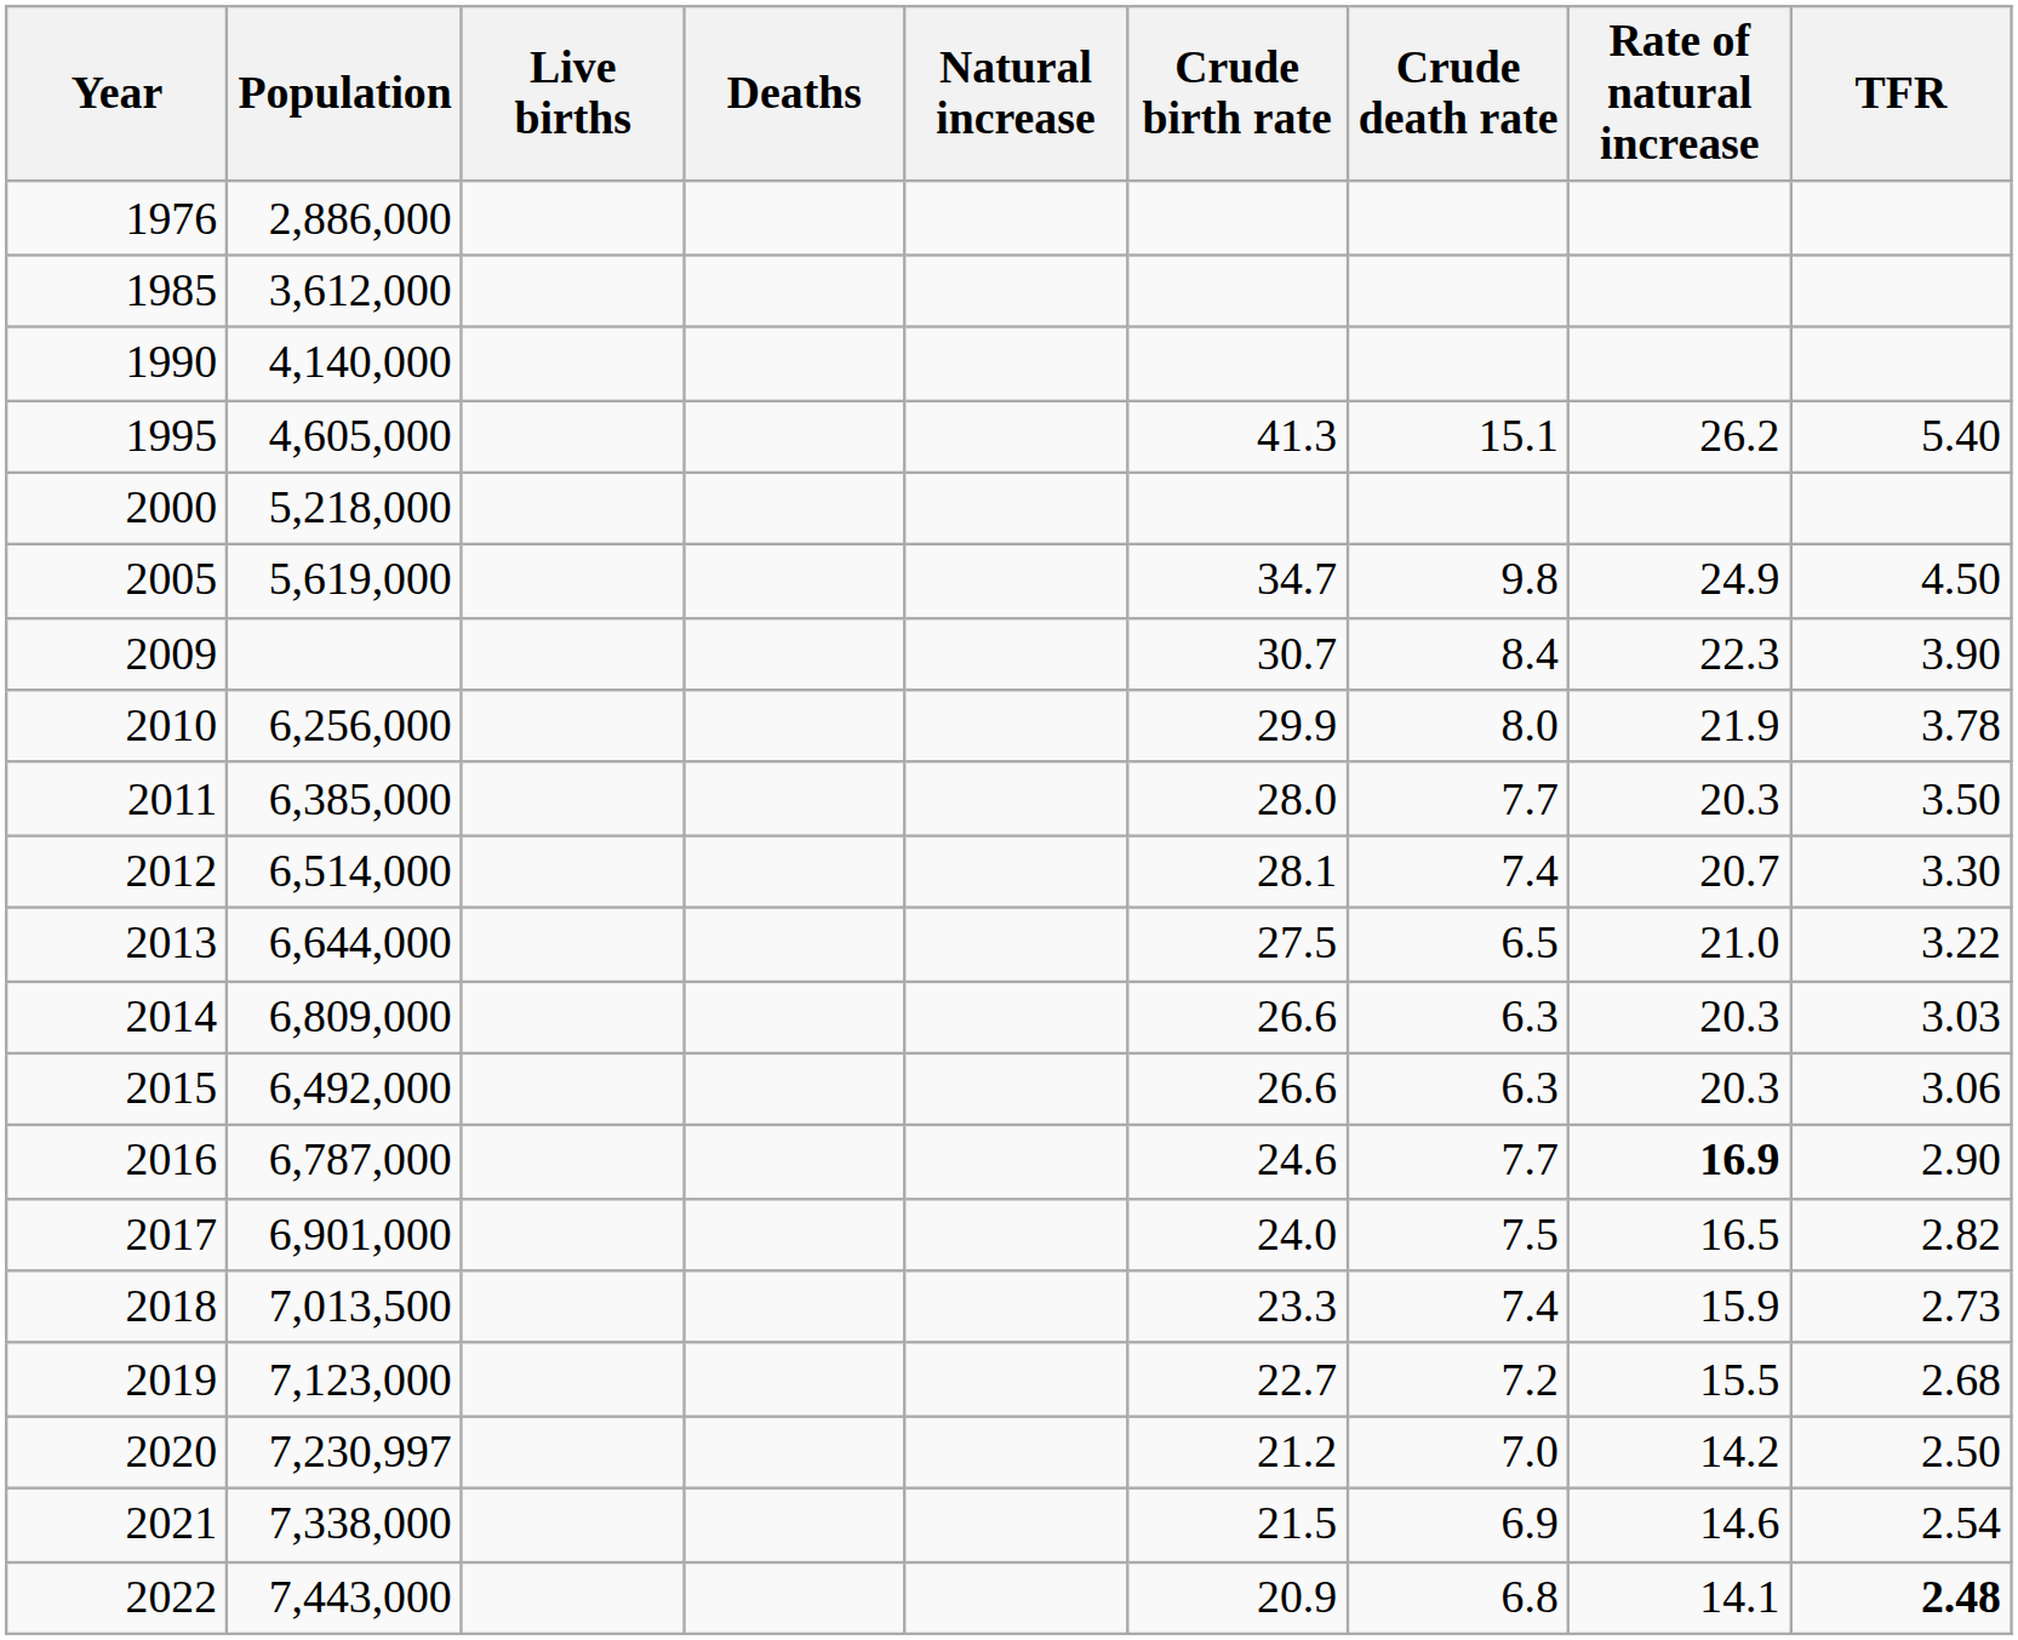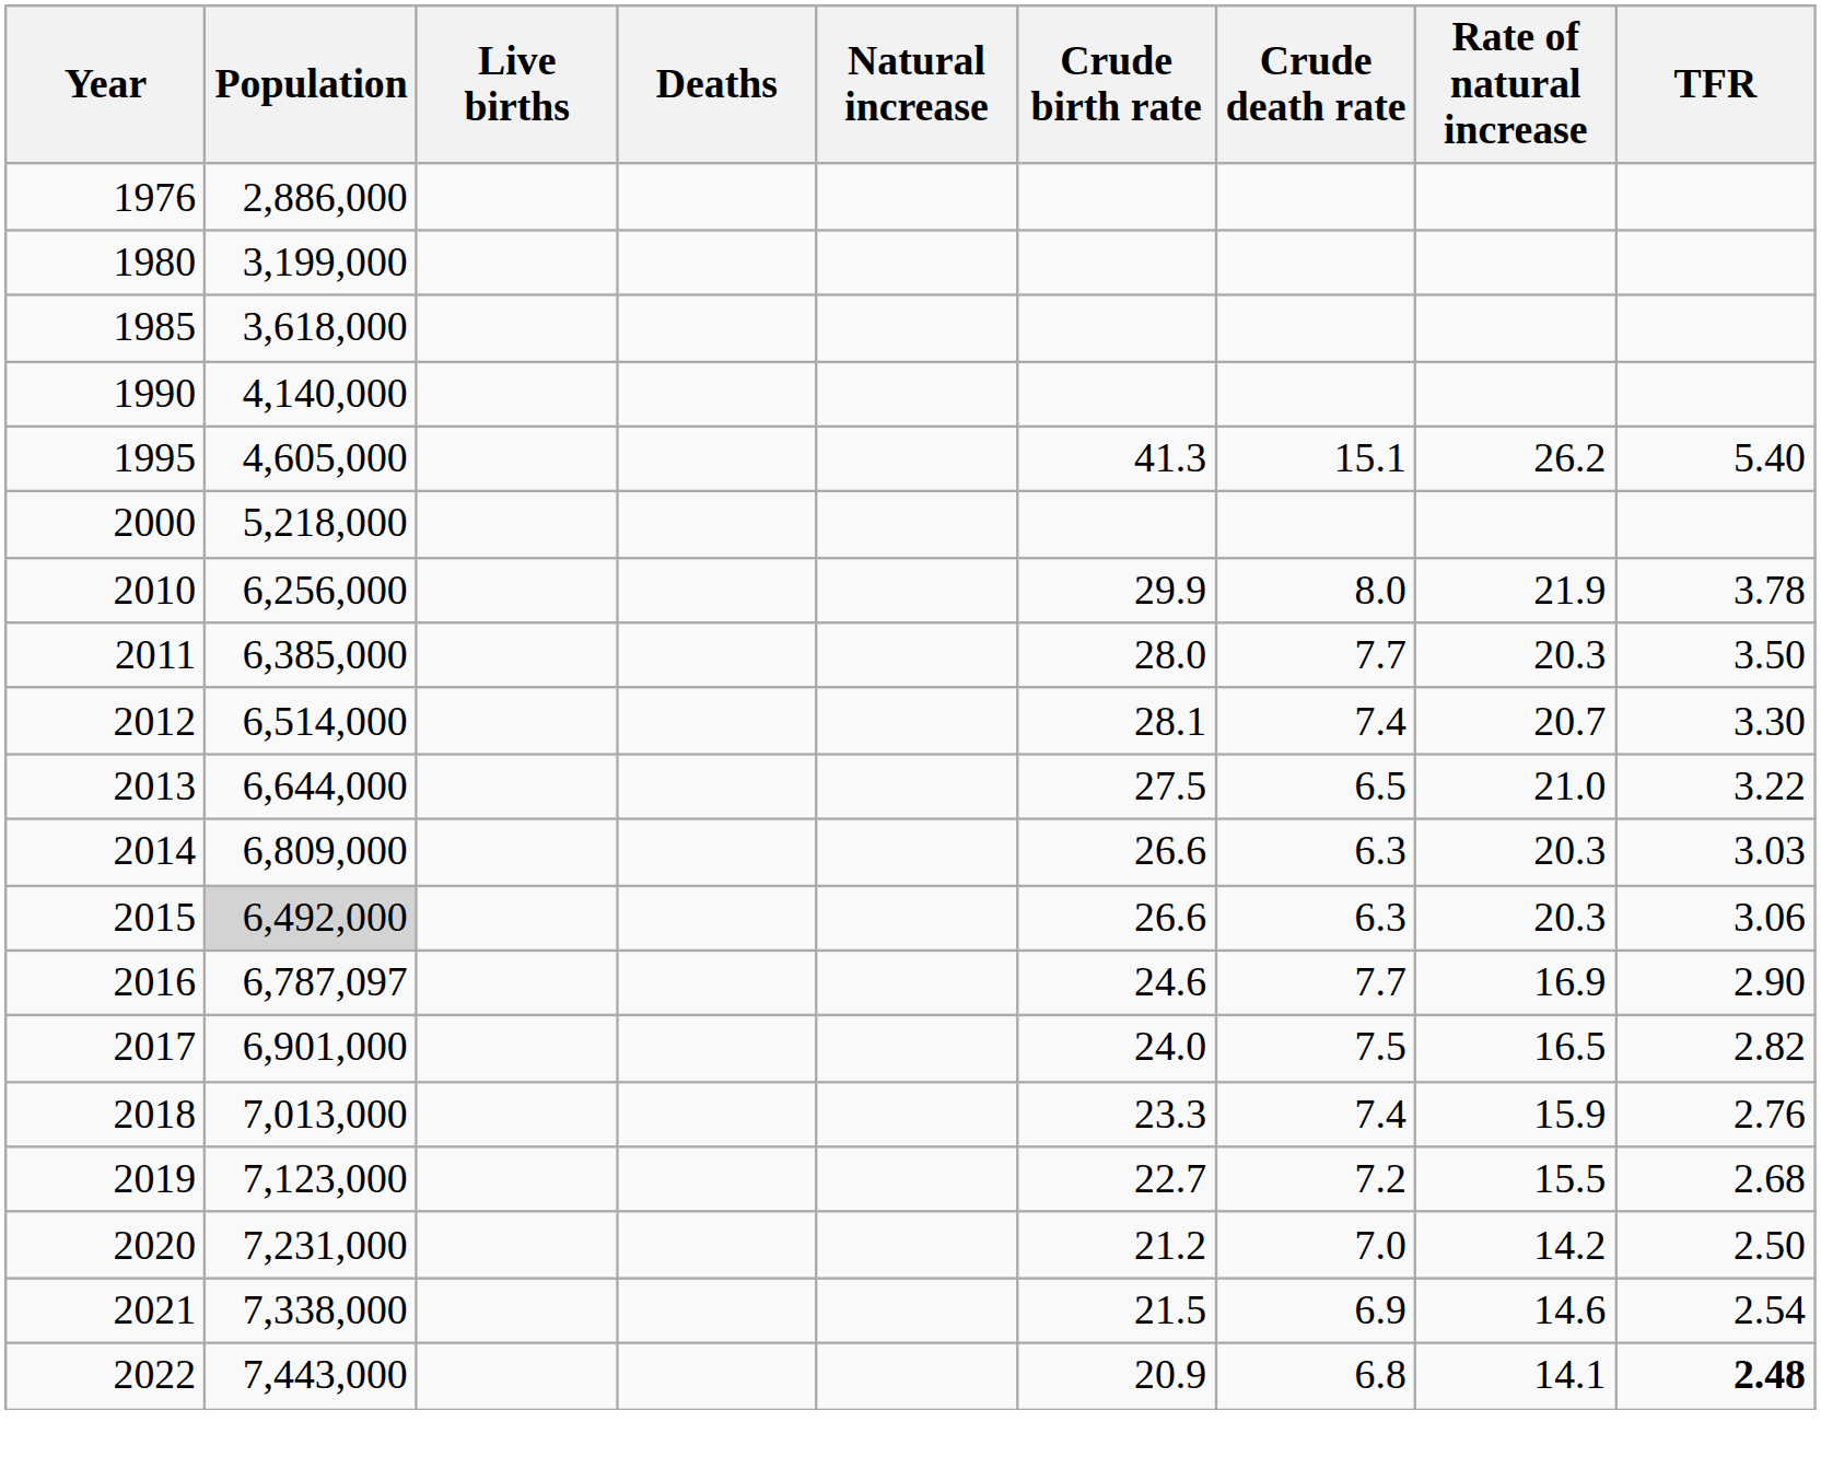+ row: 1980 | 3,199,000
1985 | Population: 3,612,000 -> 3,618,000
- row: 2005 | 5,619,000 | 34.7 | 9.8 | 24.9 | 4.50
- row: 2009 | 30.7 | 8.4 | 22.3 | 3.90
2015 | Population: no background -> lightgrey background
2016 | Population: 6,787,000 -> 6,787,097
2016 | Rate of natural increase: bold -> normal
2018 | Population: 7,013,500 -> 7,013,000
2018 | TFR: 2.73 -> 2.76
2020 | Population: 7,230,997 -> 7,231,000
